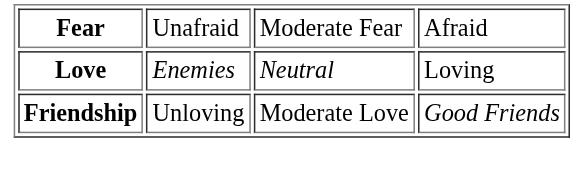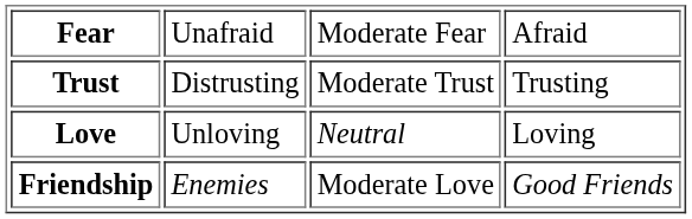+ row: Trust | Distrusting | Moderate Trust | Trusting
Love | column 2: Enemies -> Unloving
Friendship | column 2: Unloving -> Enemies
